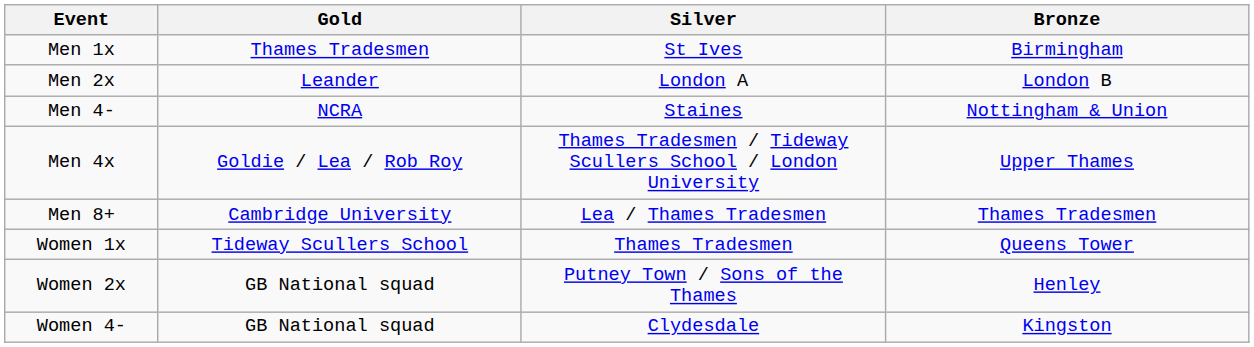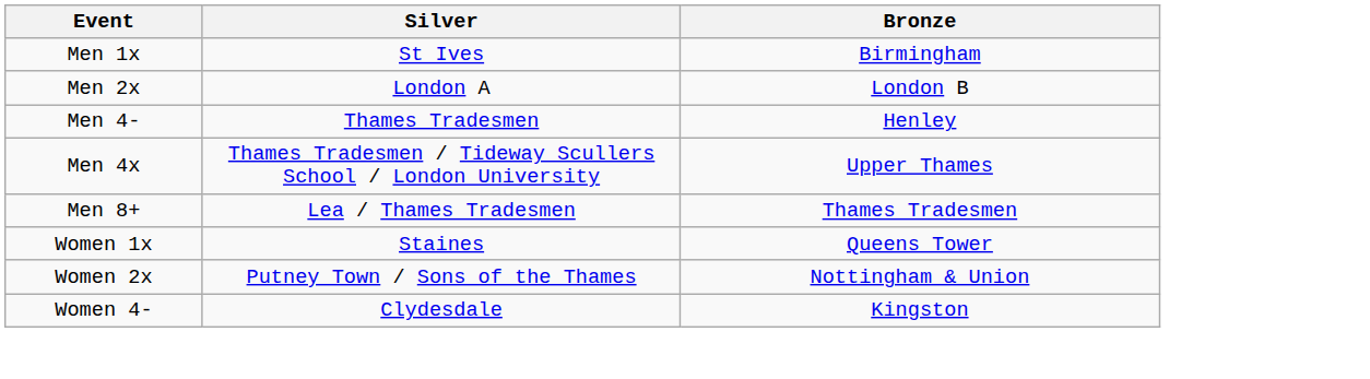- column: Gold | Thames Tradesmen | Leander | NCRA | Goldie / Lea / Rob Roy | Cambridge University | Tideway Scullers School | GB National squad | GB National squad
Men 4- | Silver: Staines -> Thames Tradesmen
Men 4- | Bronze: Nottingham & Union -> Henley
Women 1x | Silver: Thames Tradesmen -> Staines
Women 2x | Bronze: Henley -> Nottingham & Union
